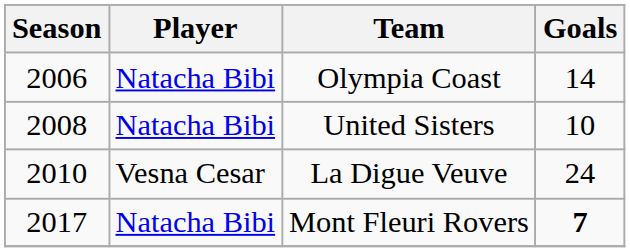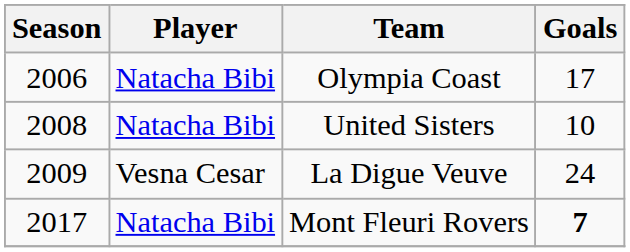Olympia Coast | Goals: 14 -> 17
La Digue Veuve | Season: 2010 -> 2009
